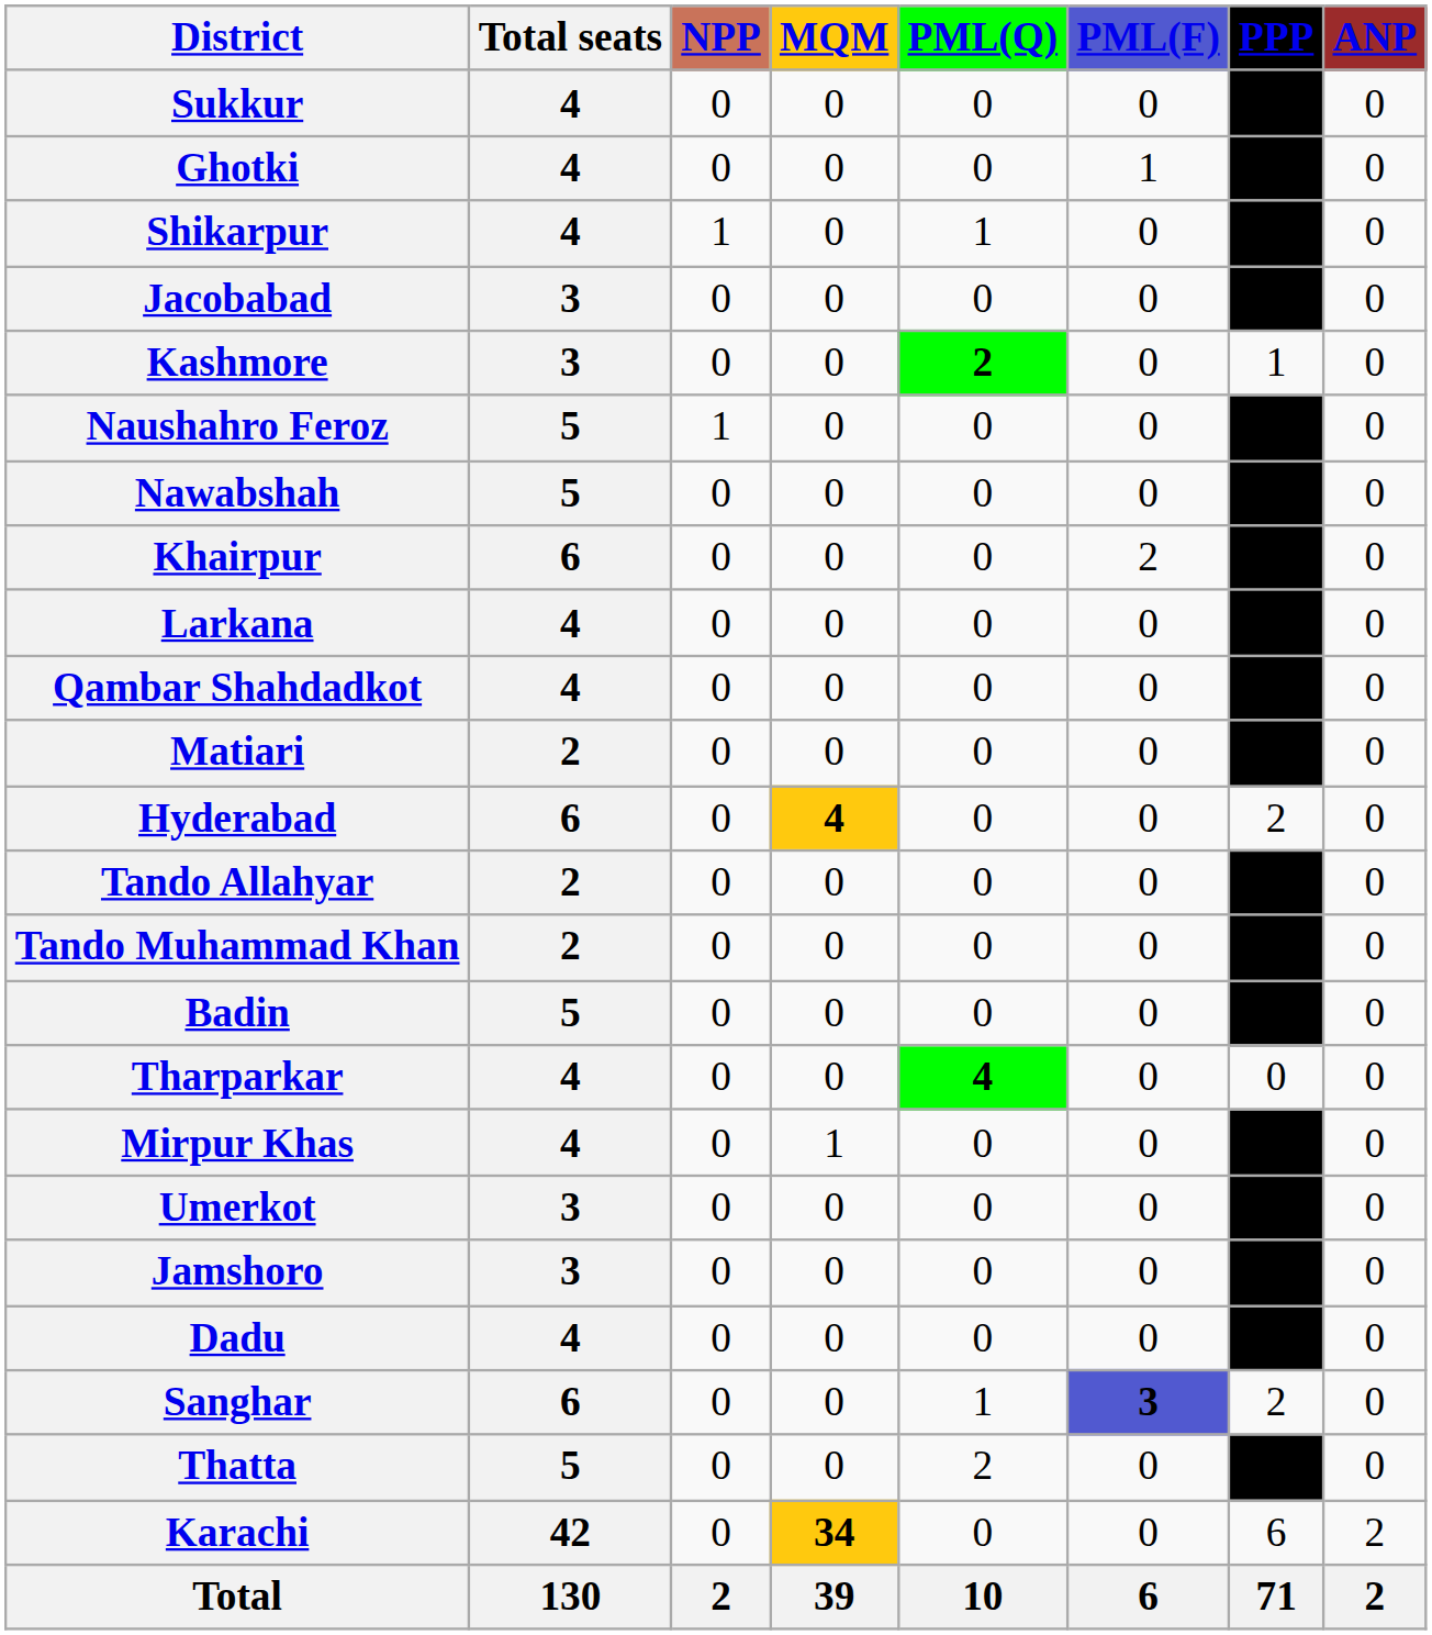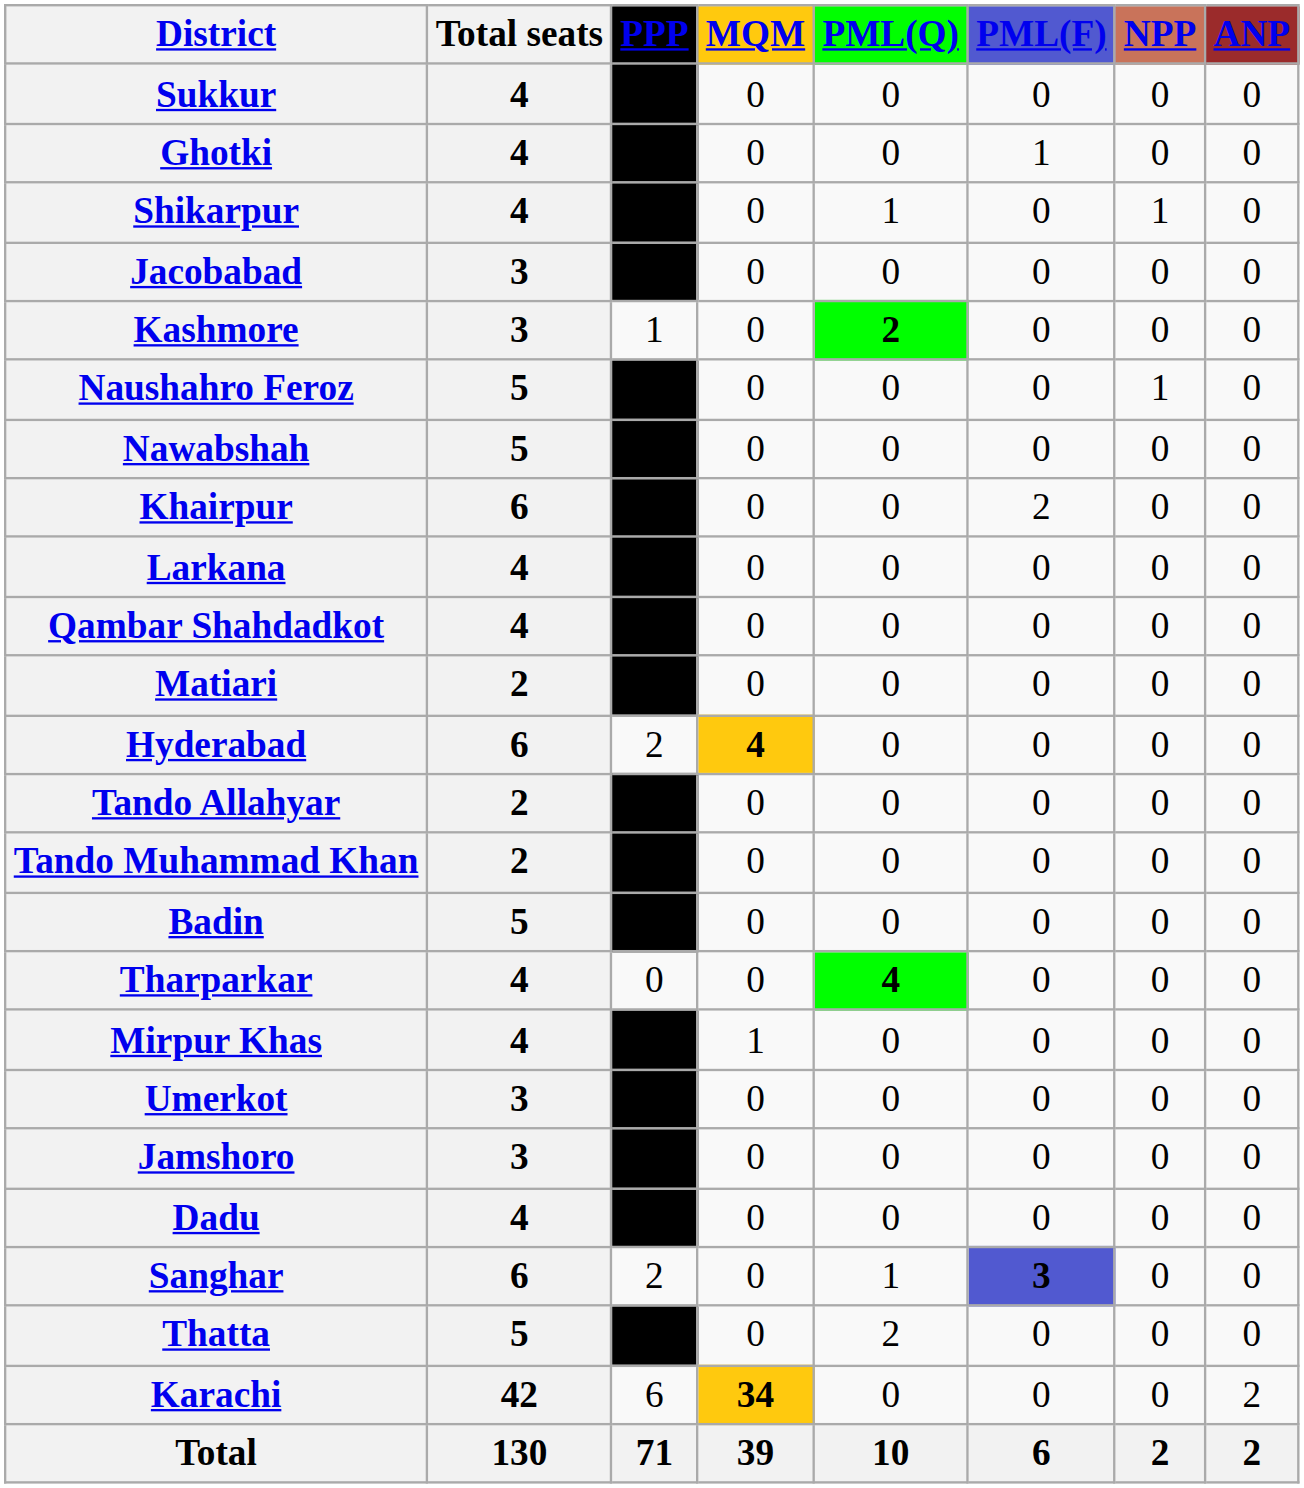columns swapped: PPP <-> NPP
